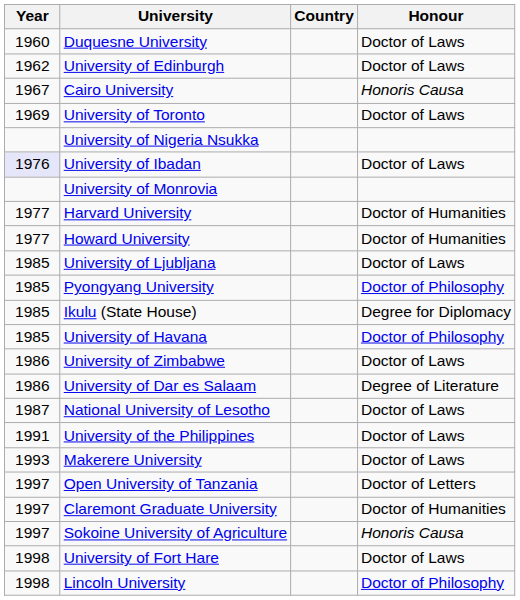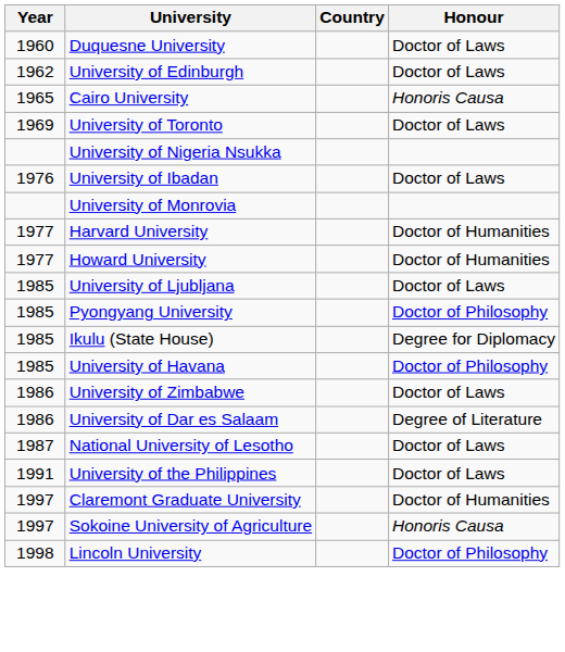Cairo University | Year: 1967 -> 1965
University of Ibadan | Year: lavender background -> no background
- row: 1993 | Makerere University | Doctor of Laws
- row: 1997 | Open University of Tanzania | Doctor of Letters
- row: 1998 | University of Fort Hare | Doctor of Laws
